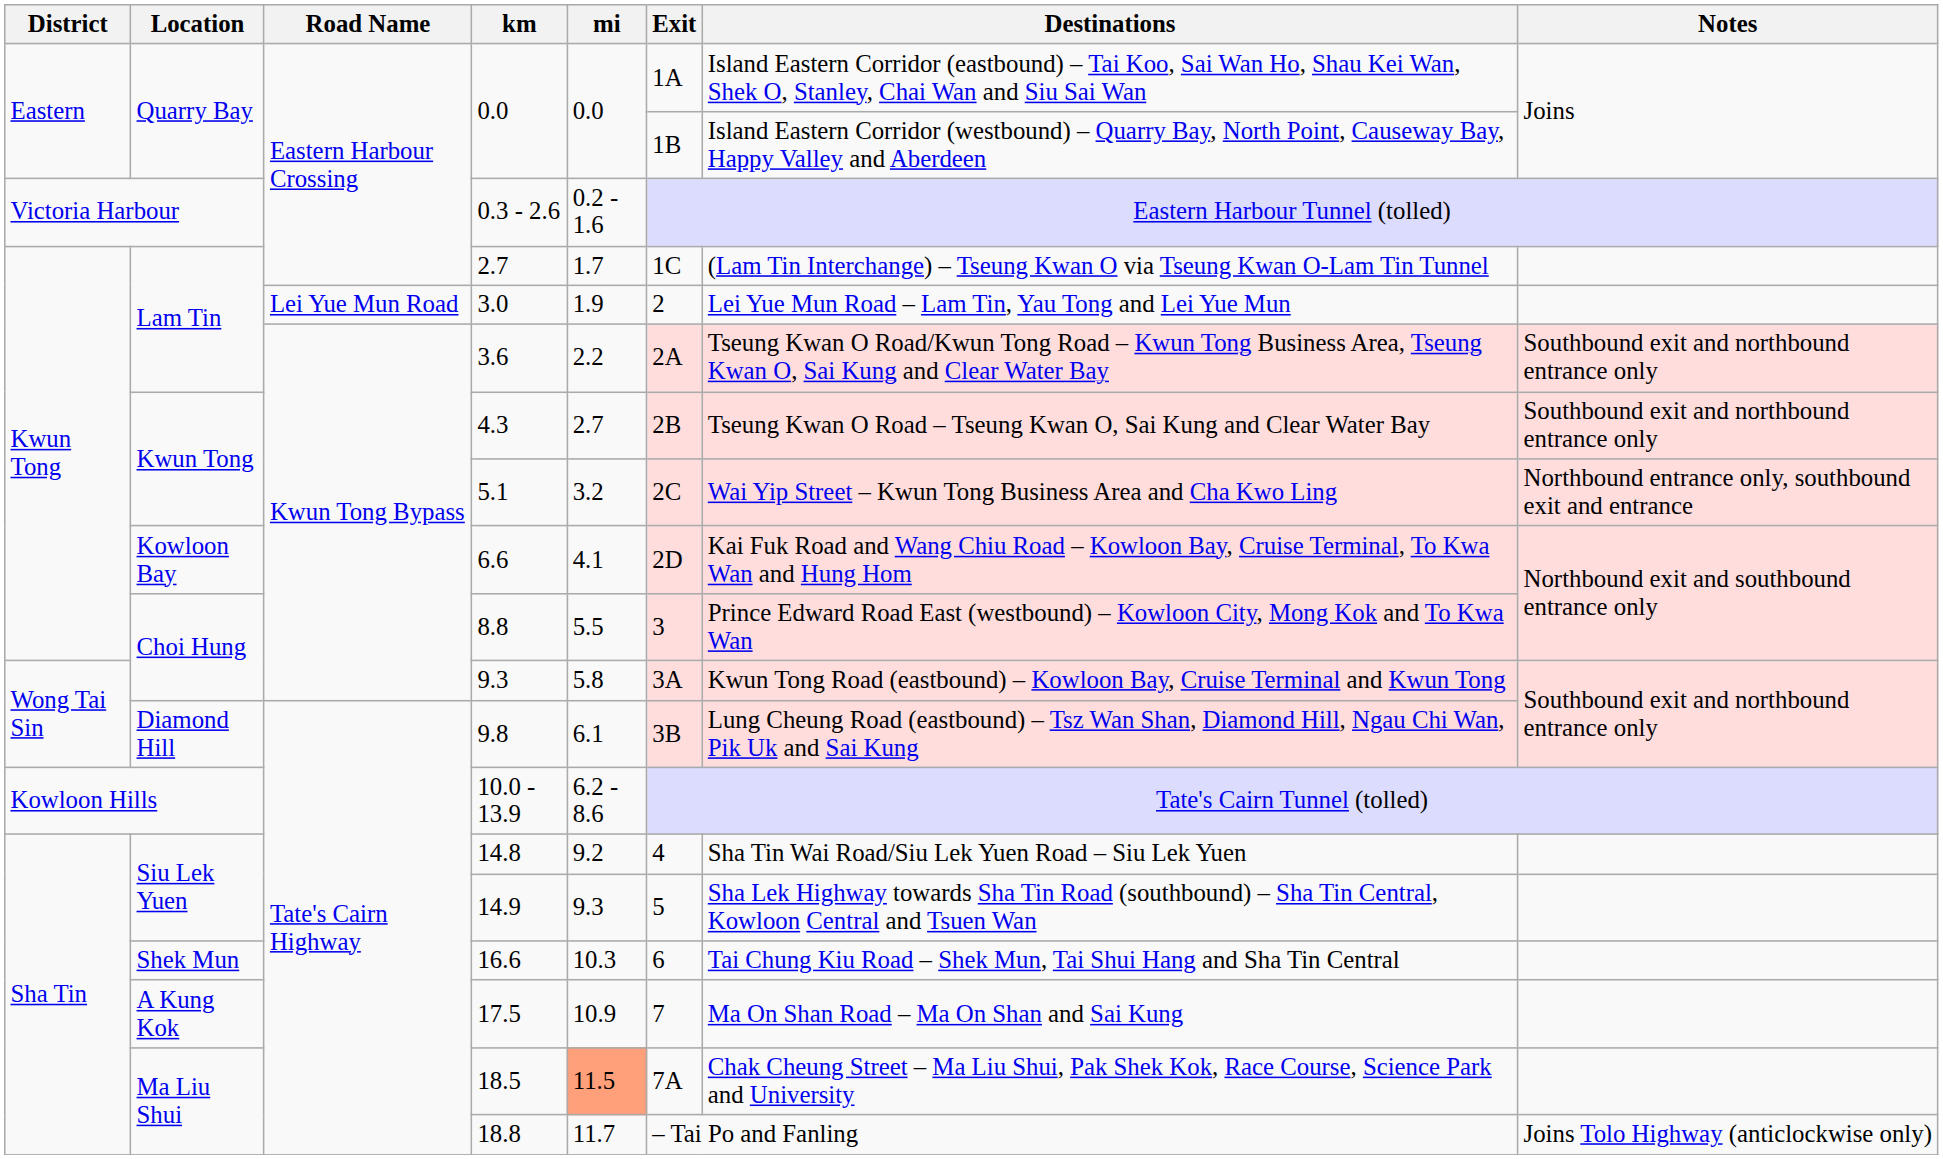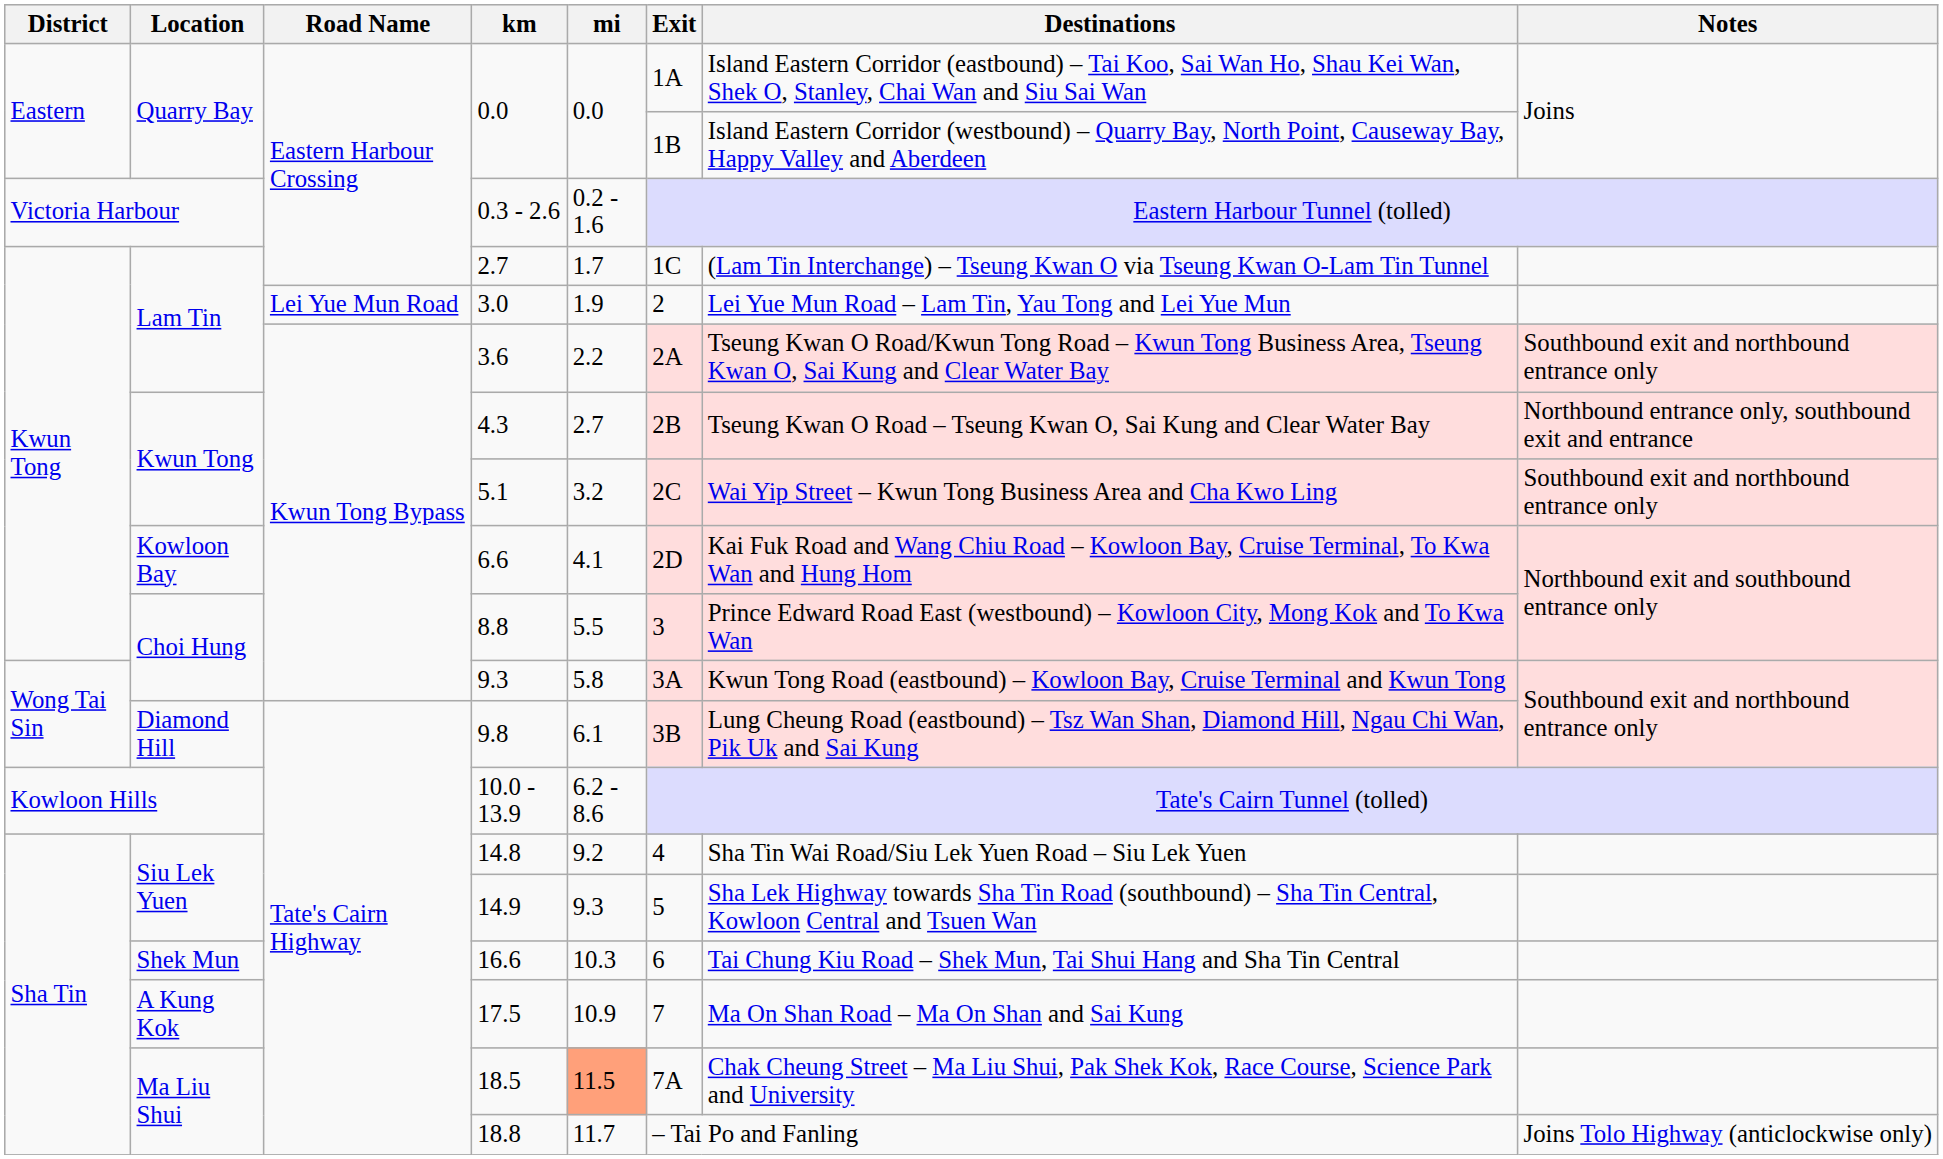4.3 | Notes: Southbound exit and northbound entrance only -> Northbound entrance only, southbound exit and entrance
5.1 | Notes: Northbound entrance only, southbound exit and entrance -> Southbound exit and northbound entrance only
